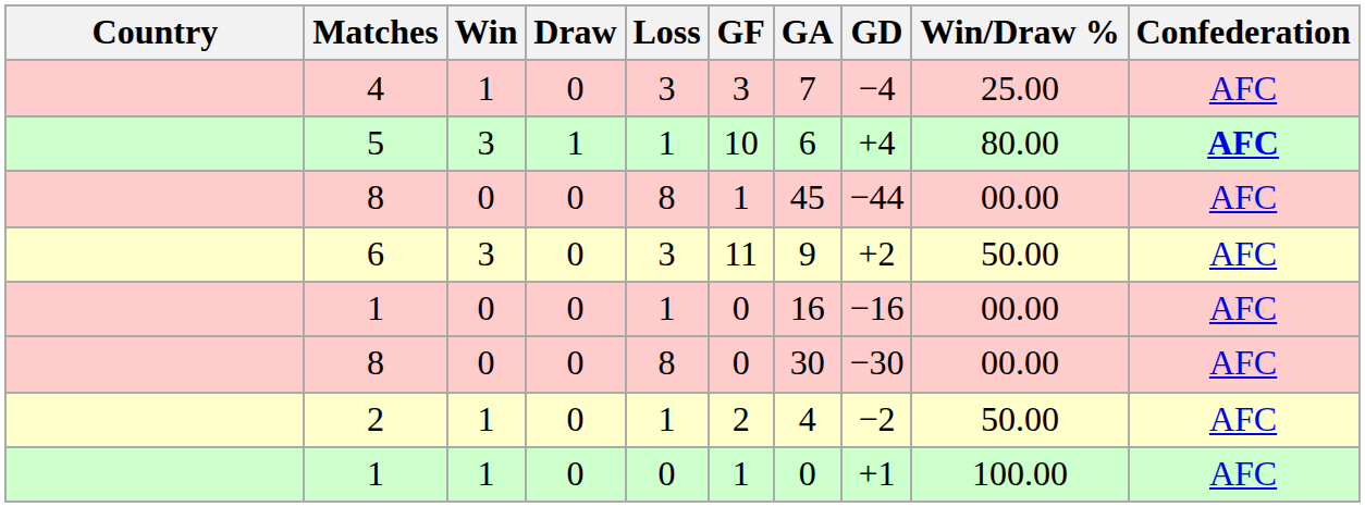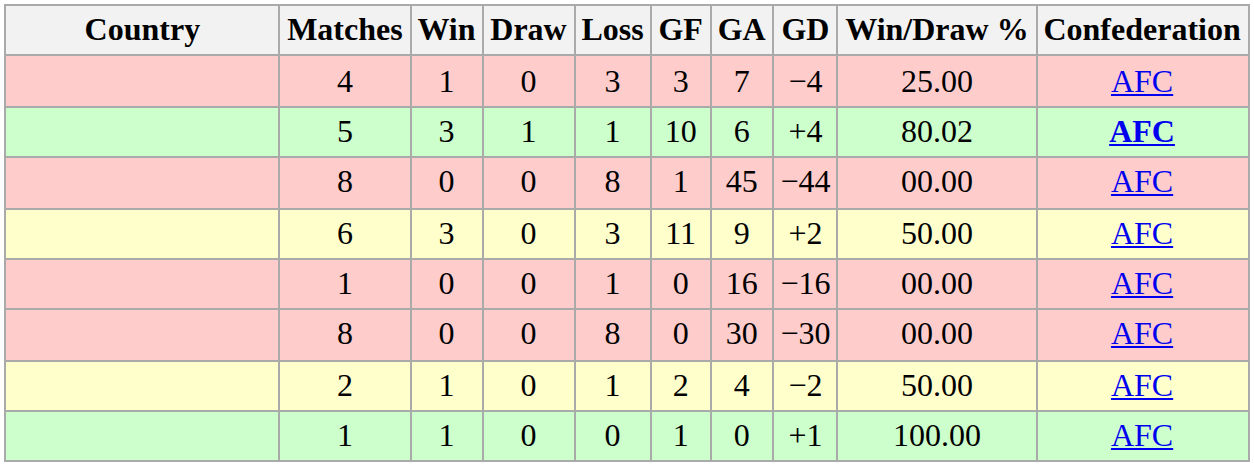5 | Win/Draw %: 80.00 -> 80.02
